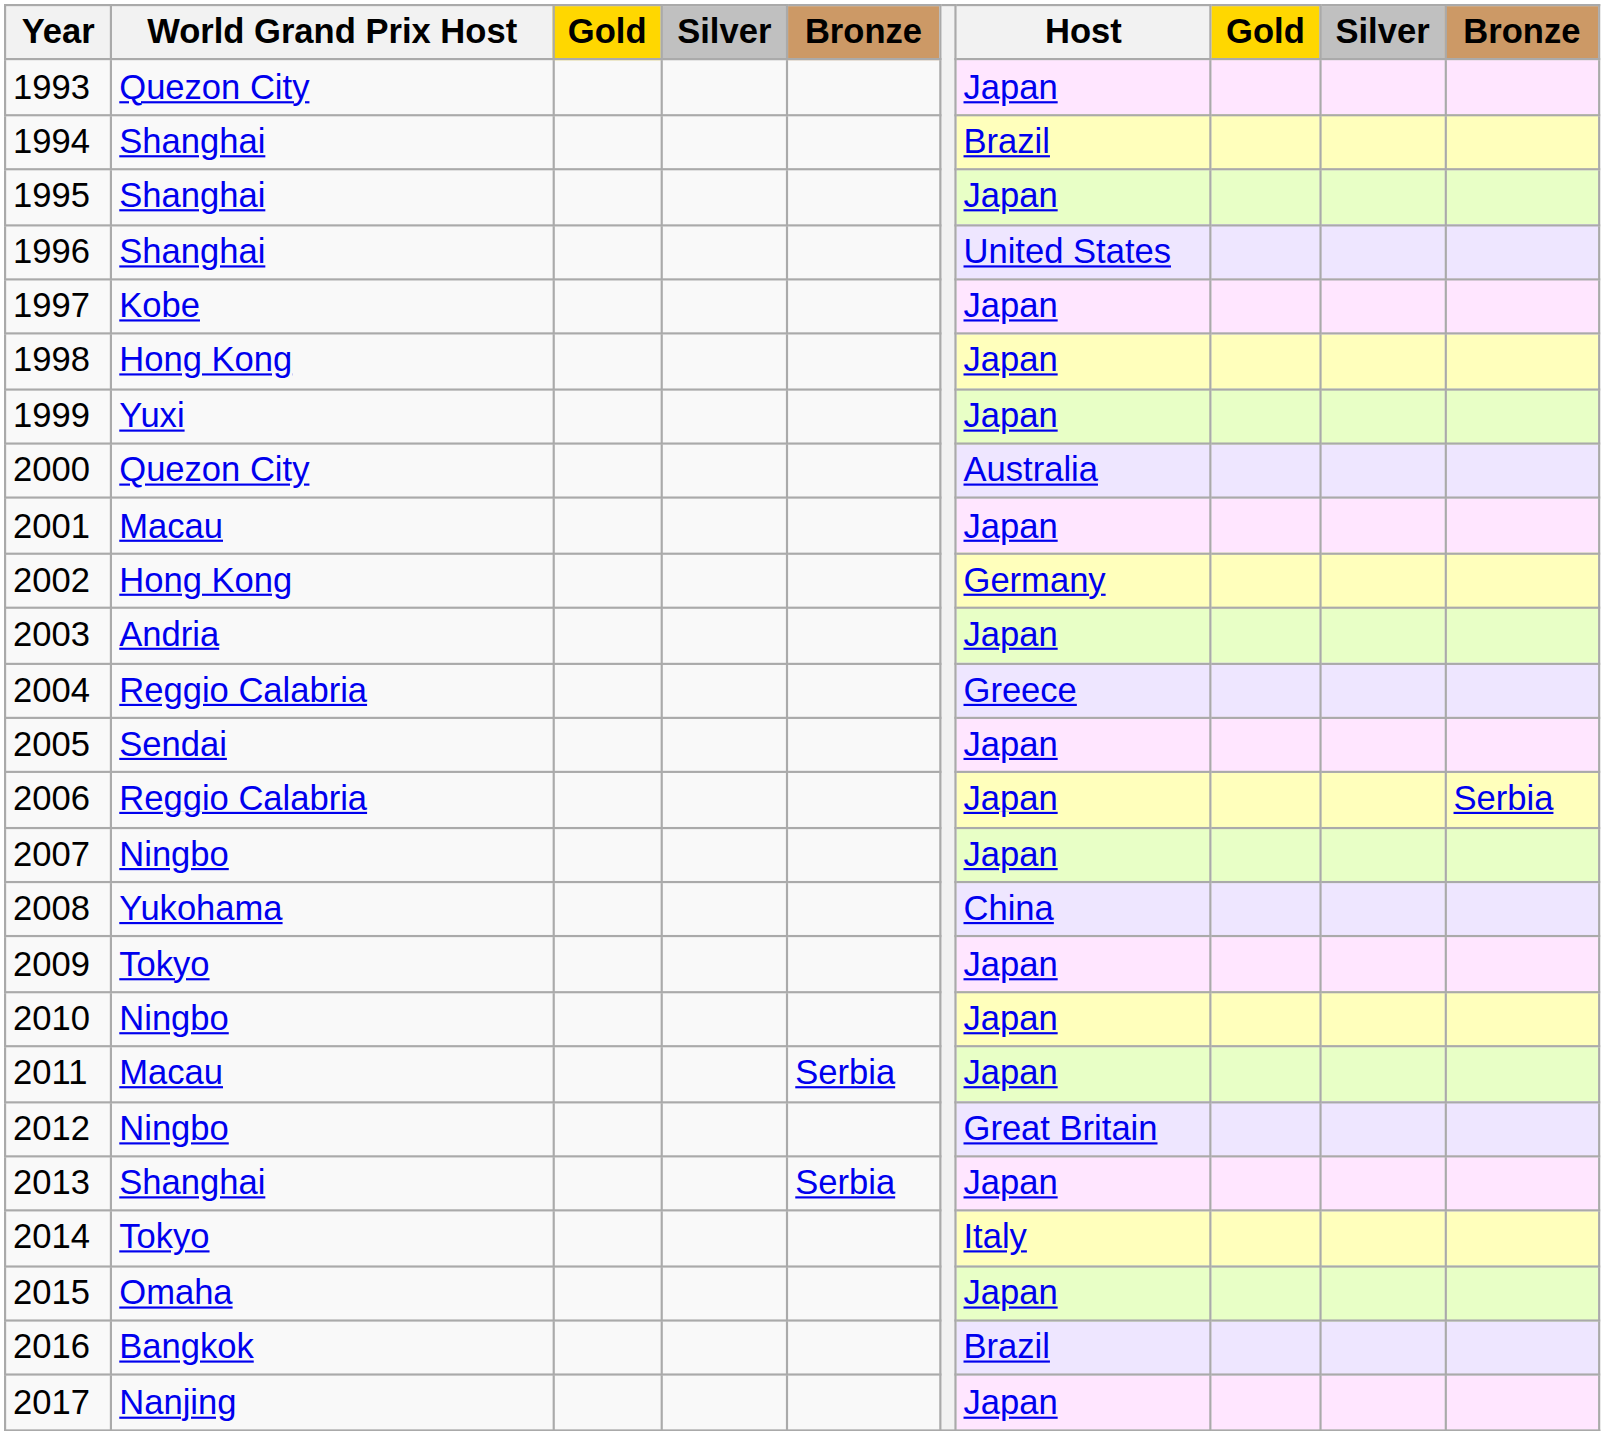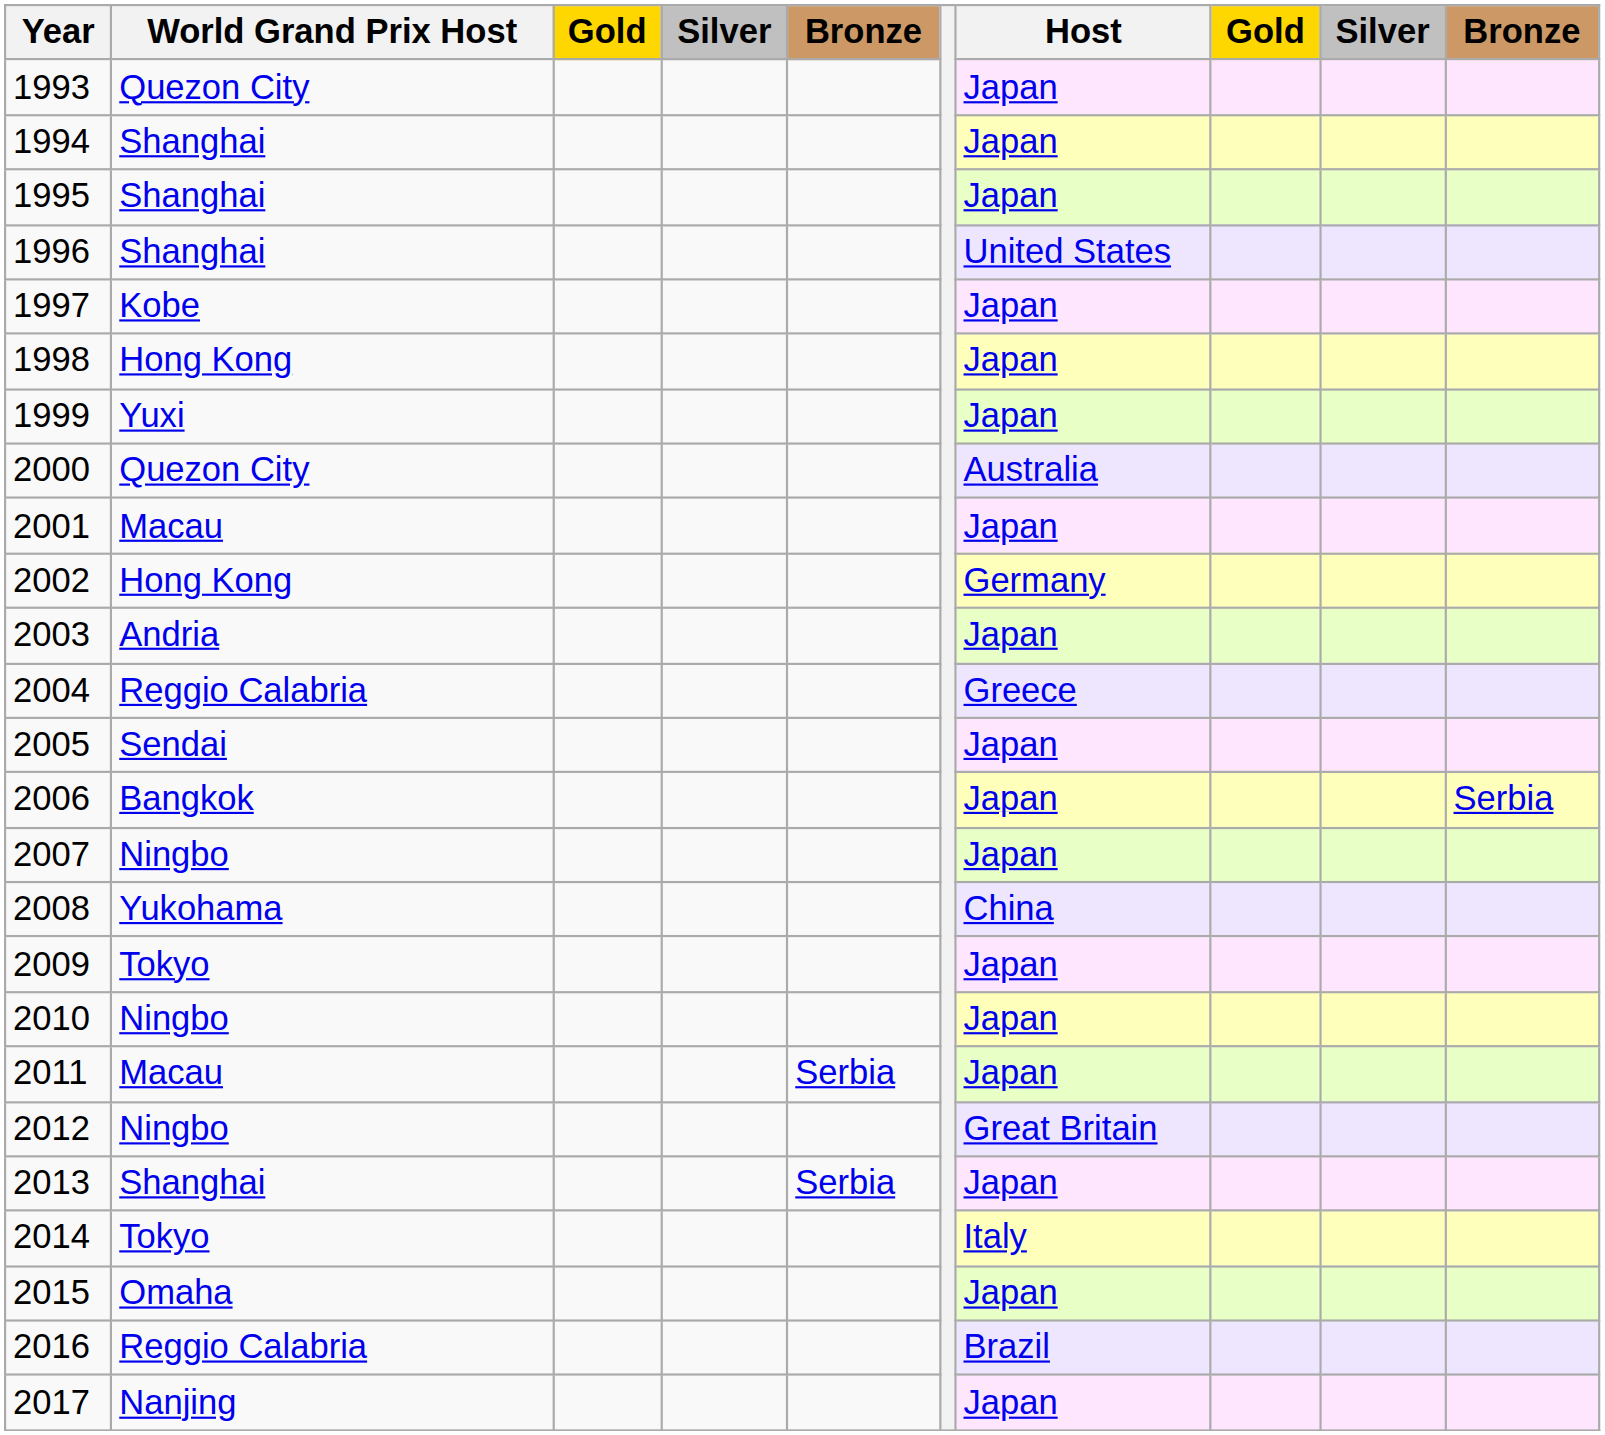1994 | Host: Brazil -> Japan
2006 | World Grand Prix Host: Reggio Calabria -> Bangkok
2016 | World Grand Prix Host: Bangkok -> Reggio Calabria
